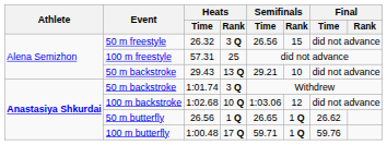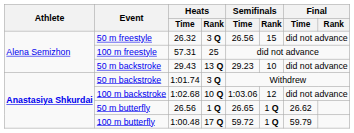29.43 | Semifinals / Time: 29.21 -> 29.23
1:00.48 | Semifinals / Time: 59.71 -> 59.72
1:00.48 | Final / Time: 59.76 -> 59.79
